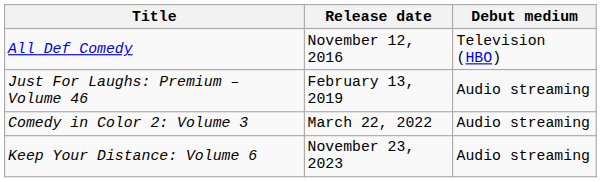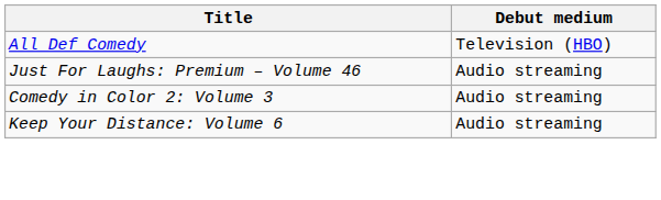- column: Release date | November 12, 2016 | February 13, 2019 | March 22, 2022 | November 23, 2023
